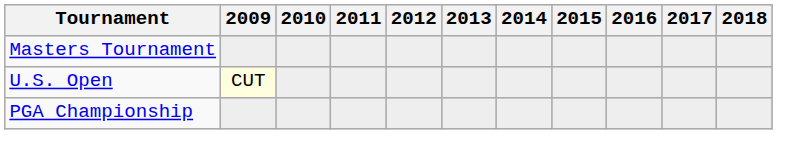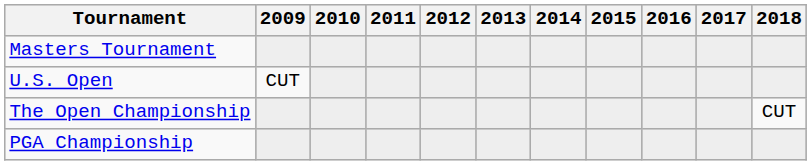U.S. Open | 2009: lightyellow background -> no background
+ row: The Open Championship | CUT
